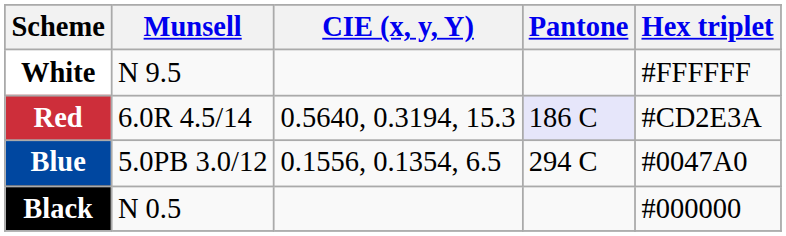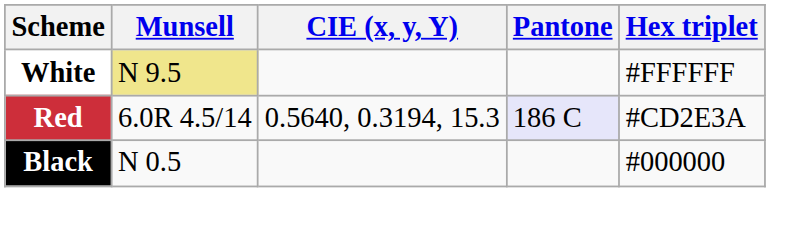White | Munsell: no background -> khaki background
- row: Blue | 5.0PB 3.0/12 | 0.1556, 0.1354, 6.5 | 294 C | #0047A0
